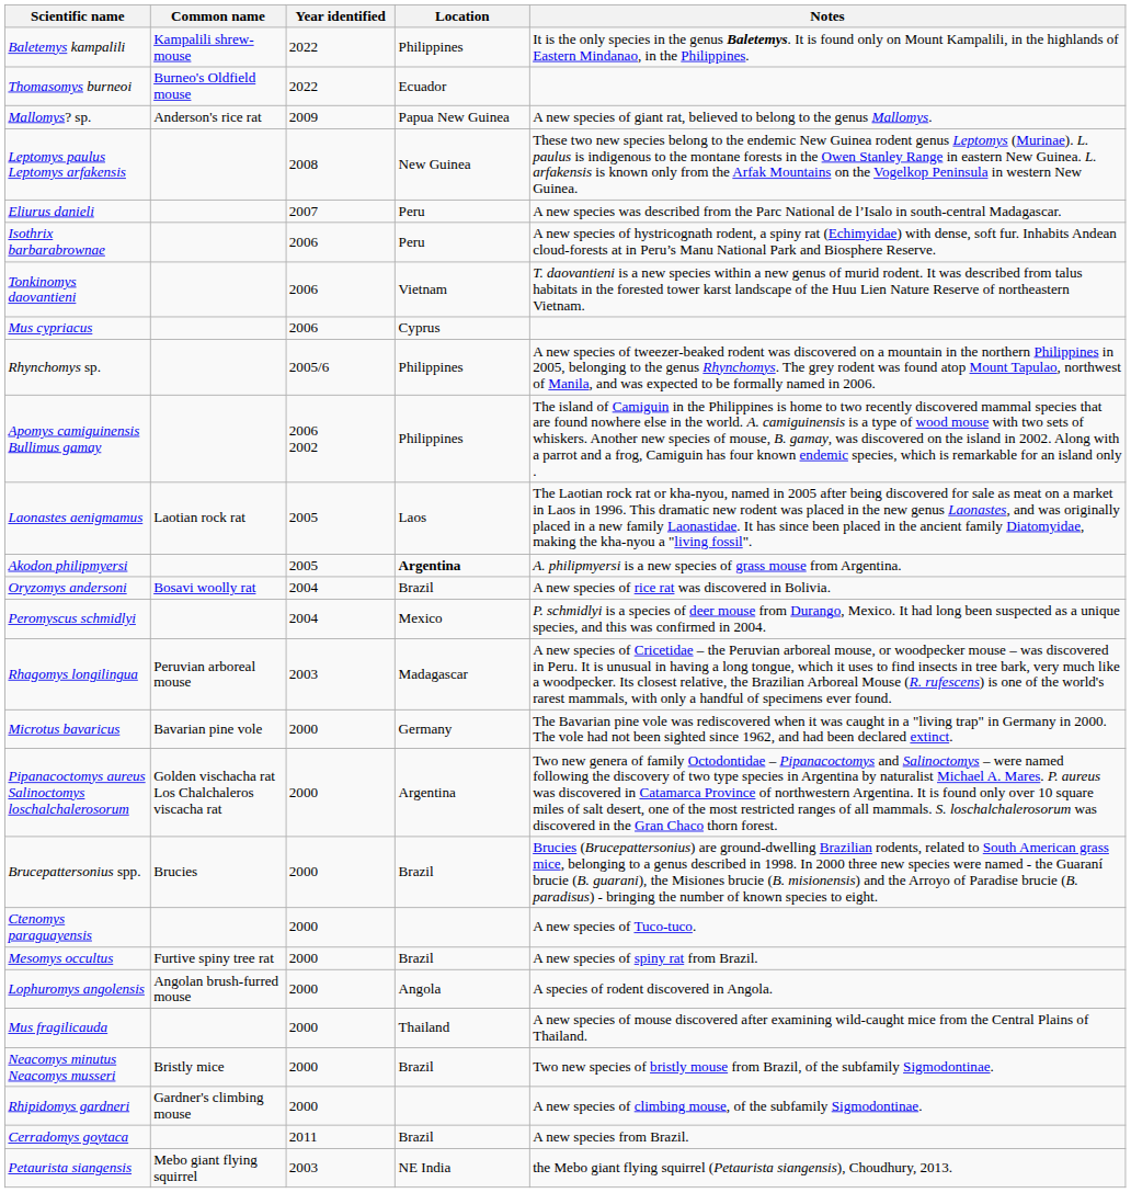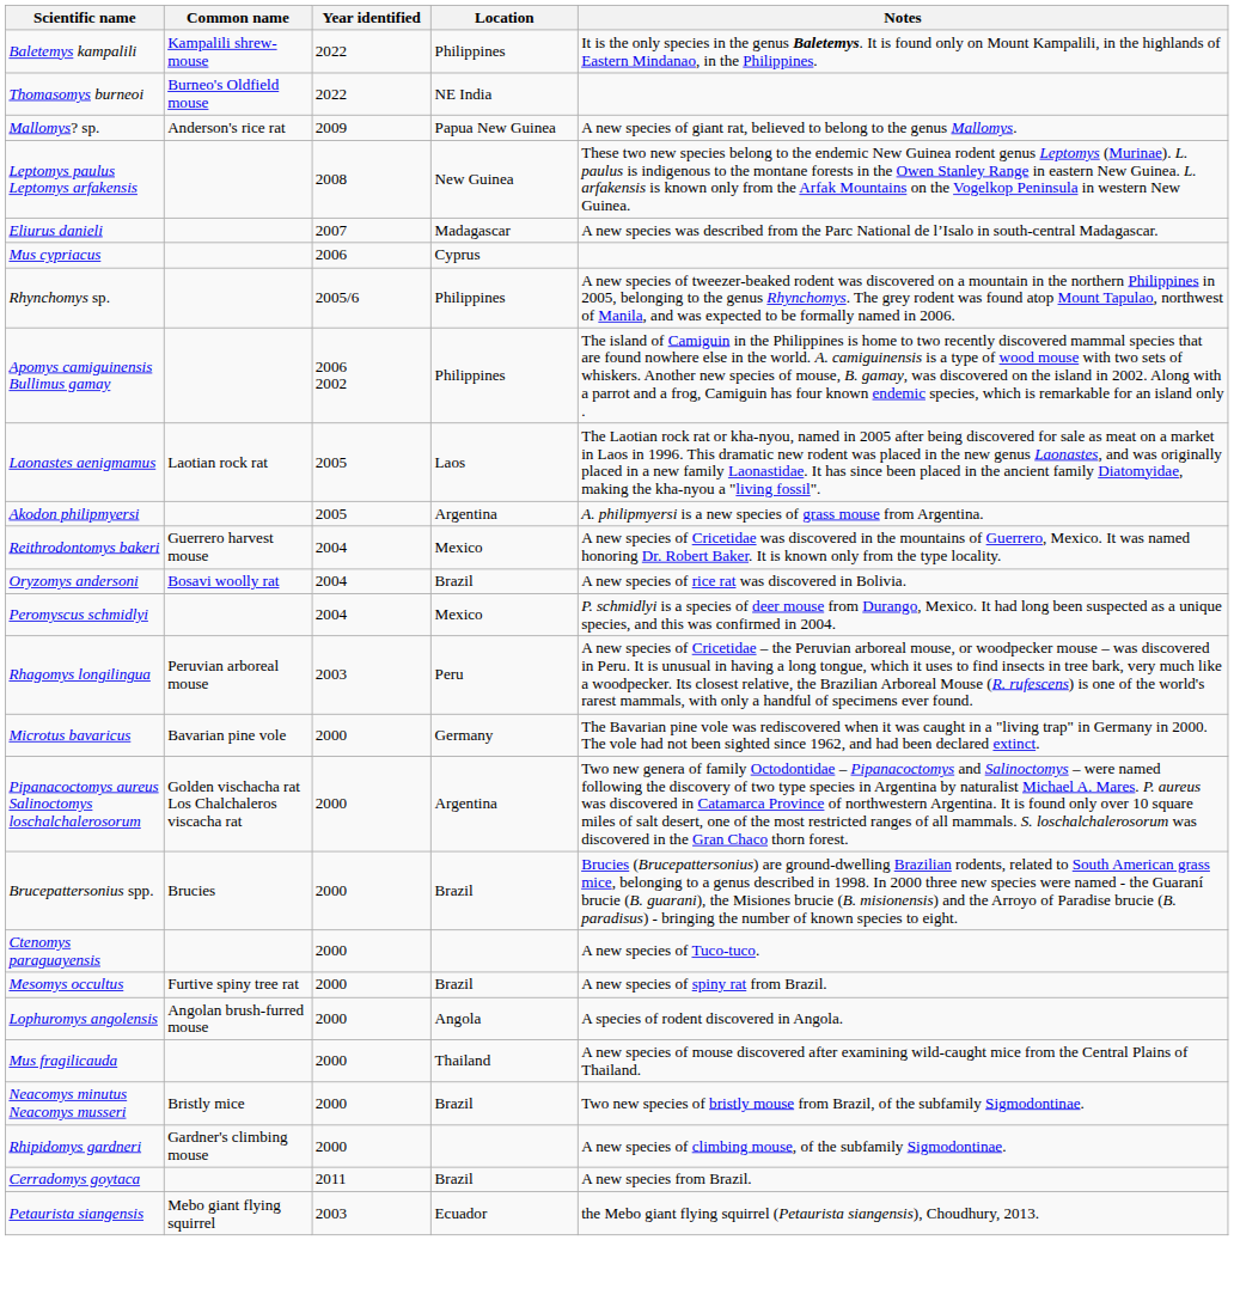Thomasomys burneoi | Location: Ecuador -> NE India
Eliurus danieli | Location: Peru -> Madagascar
- row: Isothrix barbarabrownae | 2006 | Peru | A new species of hystricognath rodent, a spiny rat (Echimyidae) with dense, soft fur. Inhabits Andean cloud-forests at in Peru’s Manu National Park and Biosphere Reserve.
- row: Tonkinomys daovantieni | 2006 | Vietnam | T. daovantieni is a new species within a new genus of murid rodent. It was described from talus habitats in the forested tower karst landscape of the Huu Lien Nature Reserve of northeastern Vietnam.
Akodon philipmyersi | Location: bold -> normal
+ row: Reithrodontomys bakeri | Guerrero harvest mouse | 2004 | Mexico | A new species of Cricetidae was discovered in the mountains of Guerrero, Mexico. It was named honoring Dr. Robert Baker. It is known only from the type locality.
Rhagomys longilingua | Location: Madagascar -> Peru
Petaurista siangensis | Location: NE India -> Ecuador
